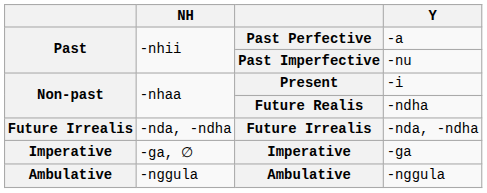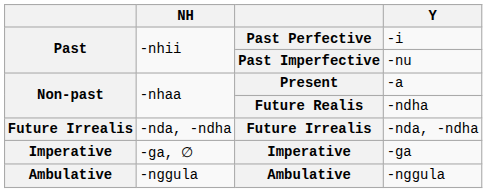Past Perfective | Y: -a -> -i
Present | Y: -i -> -a
